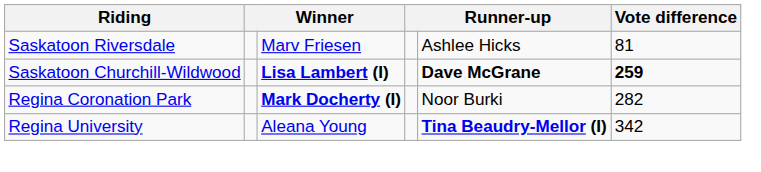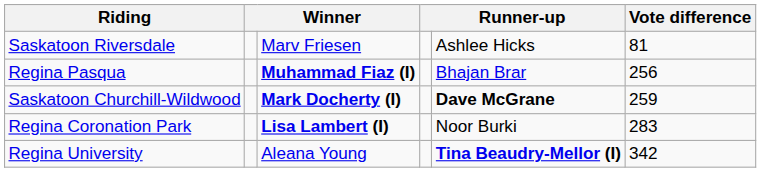+ row: Regina Pasqua | Muhammad Fiaz (I) | Bhajan Brar | 256
Saskatoon Churchill-Wildwood | column 3: Lisa Lambert (I) -> Mark Docherty (I)
Saskatoon Churchill-Wildwood | Vote difference: bold -> normal
Regina Coronation Park | column 3: Mark Docherty (I) -> Lisa Lambert (I)
Regina Coronation Park | Vote difference: 282 -> 283
